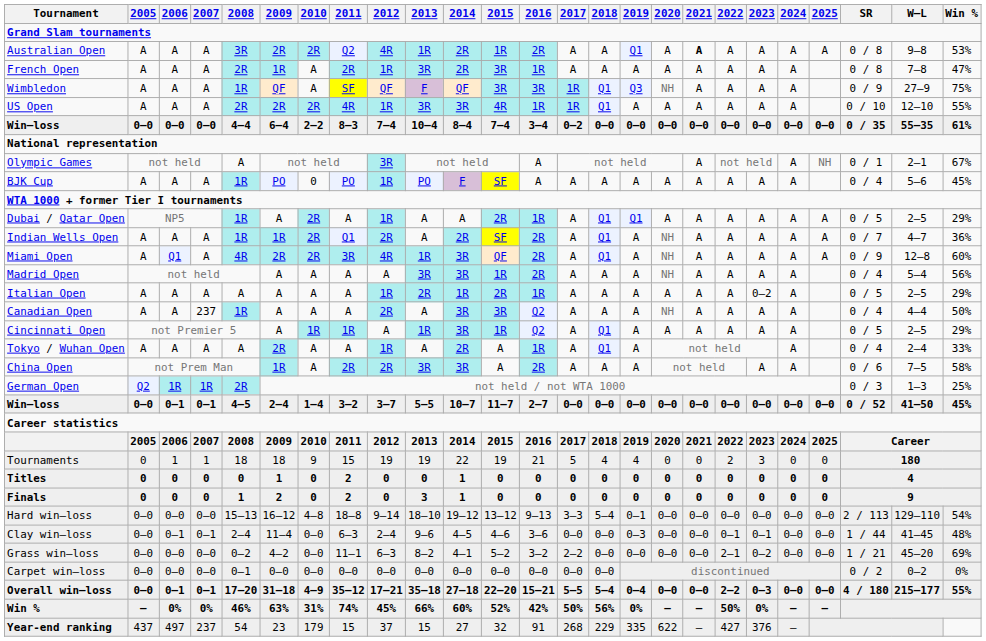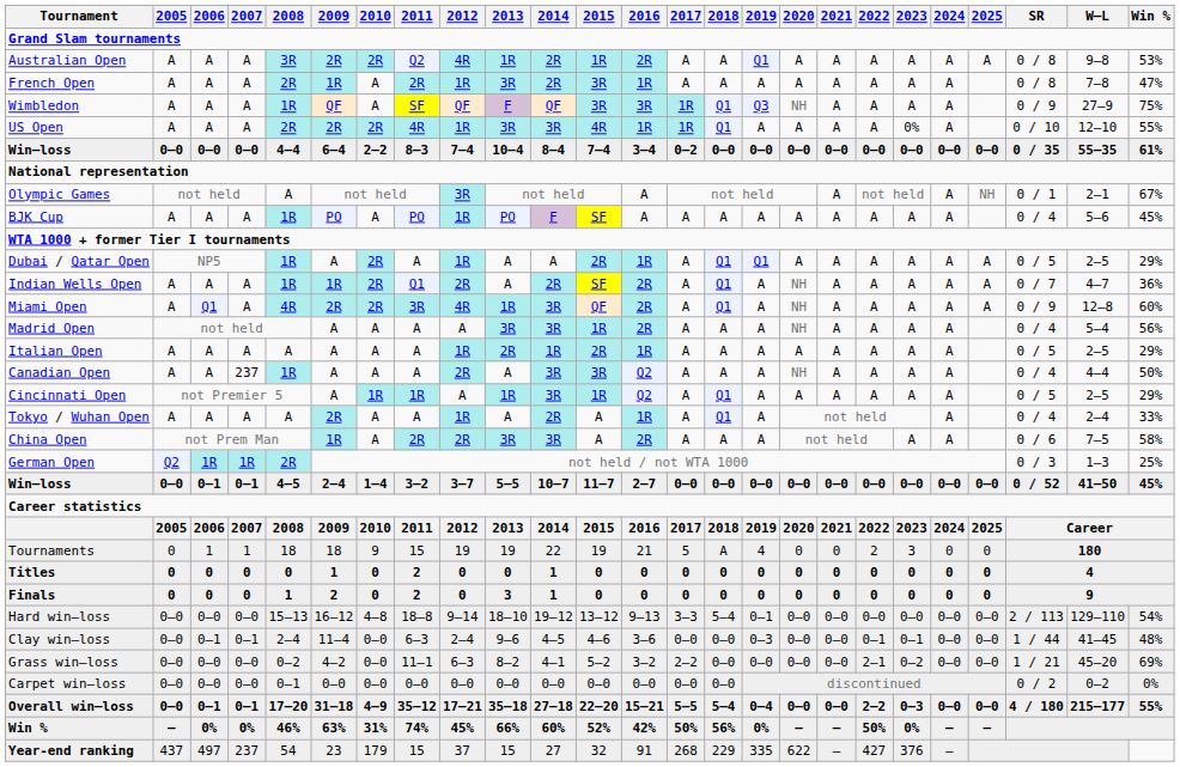Australian Open | 2021: bold -> normal
US Open | 2023: A -> 0%
BJK Cup | 2010: 0 -> A
Italian Open | 2023: 0–2 -> A
Tournaments | 2018: 4 -> A
